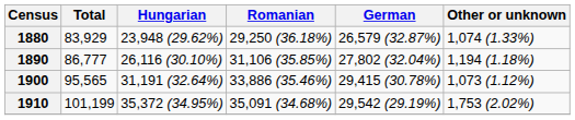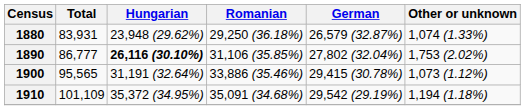1880 | Total: 83,929 -> 83,931
1890 | Hungarian: normal -> bold
1890 | Other or unknown: 1,194 (1.18%) -> 1,753 (2.02%)
1910 | Total: 101,199 -> 101,109
1910 | Other or unknown: 1,753 (2.02%) -> 1,194 (1.18%)
